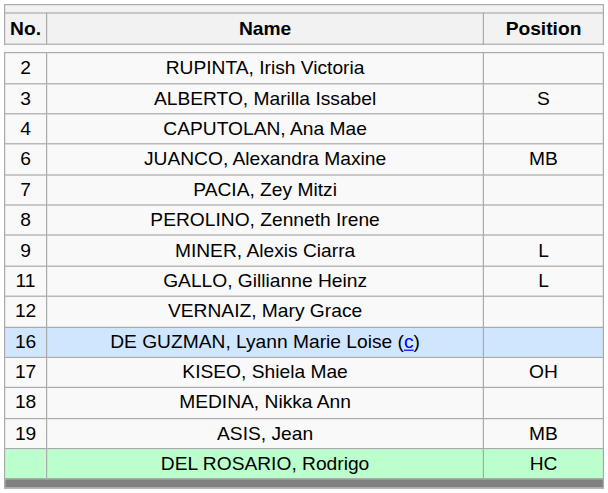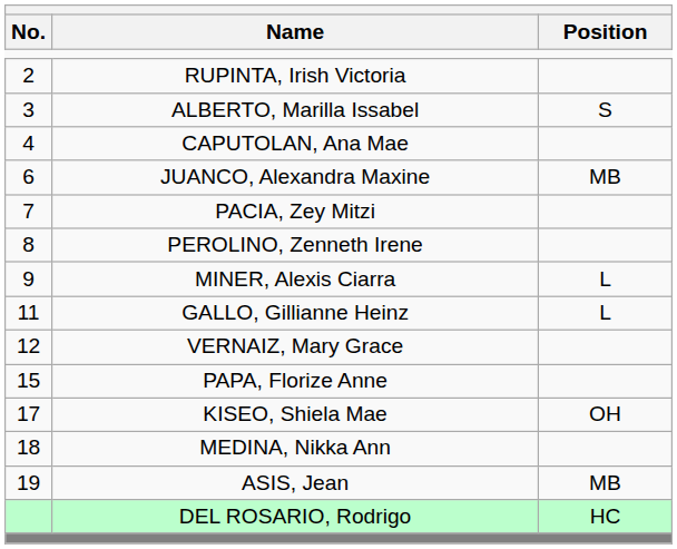+ row: 15 | PAPA, Florize Anne
- row: 16 | DE GUZMAN, Lyann Marie Loise (c)
